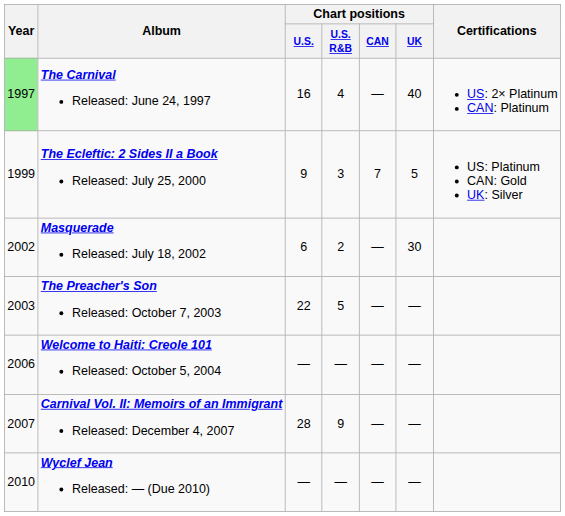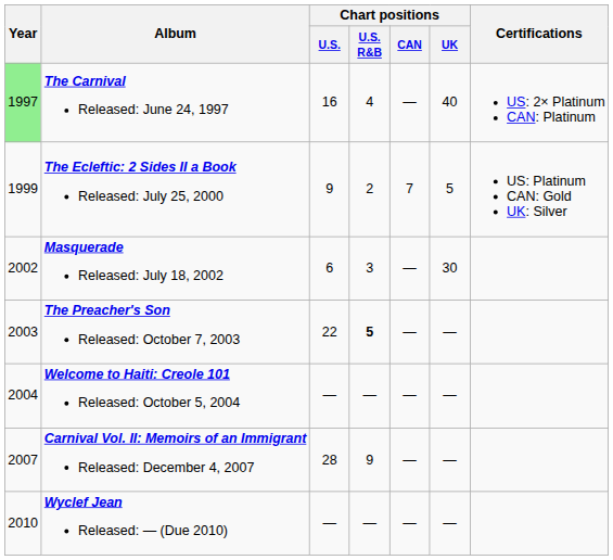The Ecleftic: 2 Sides II a Book Released: July 25, 2000 | Chart positions / U.S. R&B: 3 -> 2
Masquerade Released: July 18, 2002 | Chart positions / U.S. R&B: 2 -> 3
The Preacher's Son Released: October 7, 2003 | Chart positions / U.S. R&B: normal -> bold
Welcome to Haiti: Creole 101 Released: October 5, 2004 | Year: 2006 -> 2004
